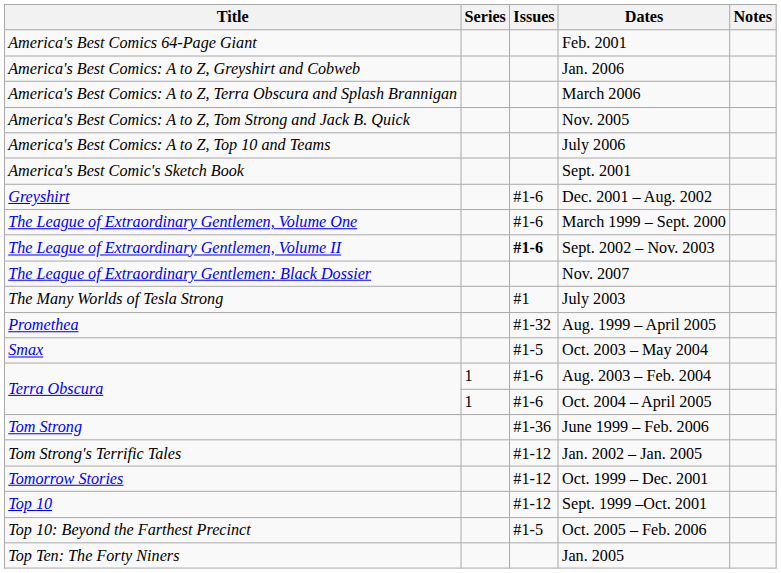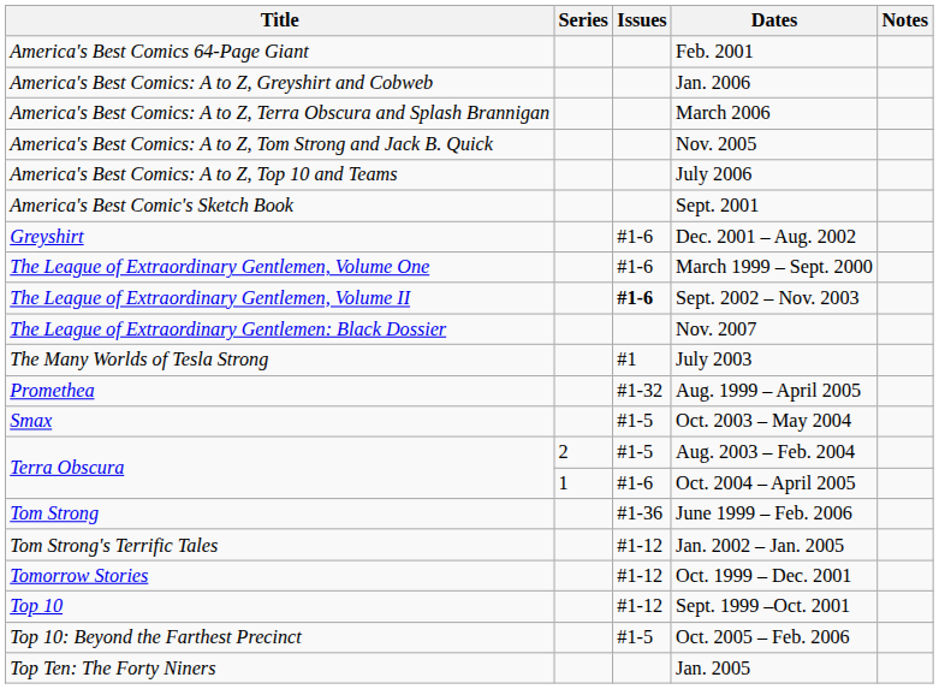Aug. 2003 – Feb. 2004 | Series: 1 -> 2
Aug. 2003 – Feb. 2004 | Issues: #1-6 -> #1-5
